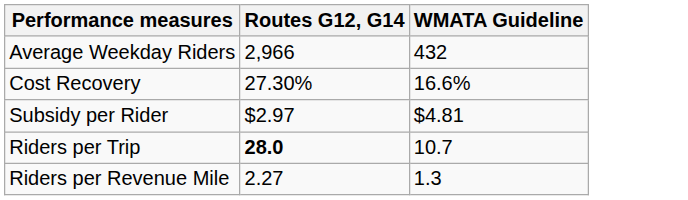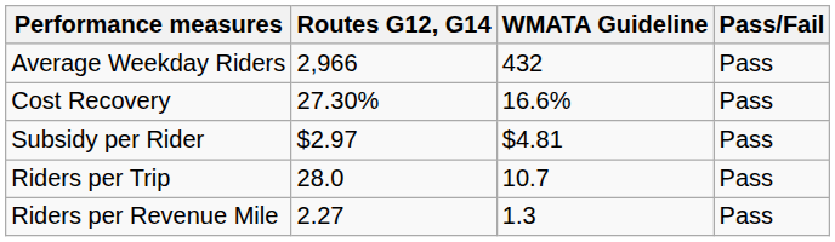+ column: Pass/Fail | Pass | Pass | Pass | Pass | Pass
Riders per Trip | Routes G12, G14: bold -> normal
